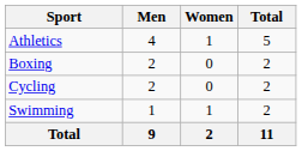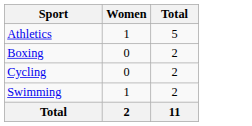- column: Men | 4 | 2 | 2 | 1 | 9
